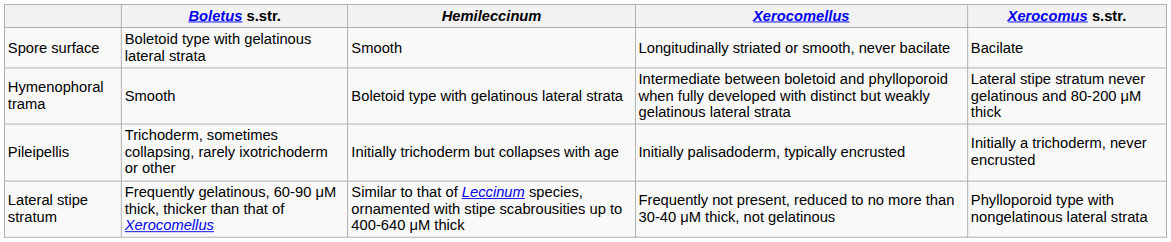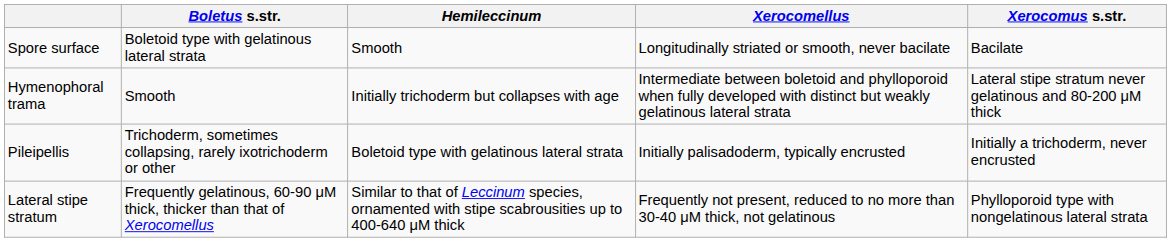Hymenophoral trama | Hemileccinum: Boletoid type with gelatinous lateral strata -> Initially trichoderm but collapses with age
Pileipellis | Hemileccinum: Initially trichoderm but collapses with age -> Boletoid type with gelatinous lateral strata
